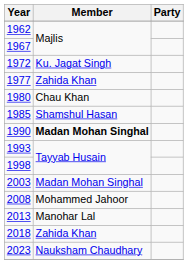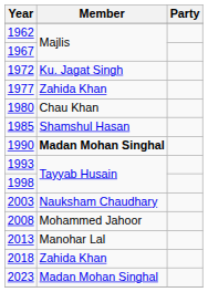2003 | Member: Madan Mohan Singhal -> Nauksham Chaudhary
2023 | Member: Nauksham Chaudhary -> Madan Mohan Singhal
